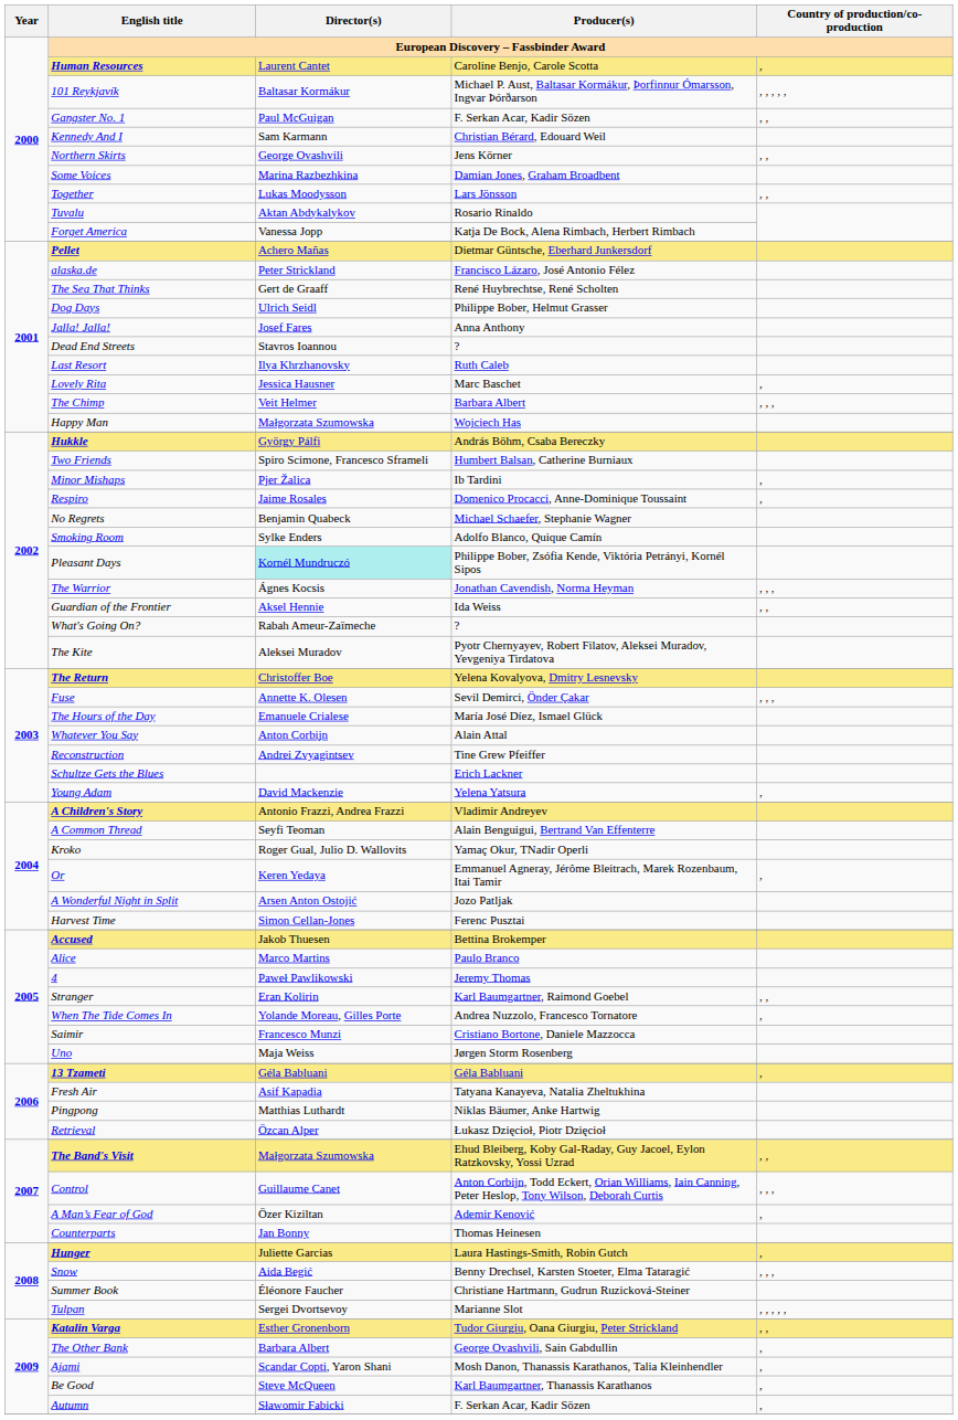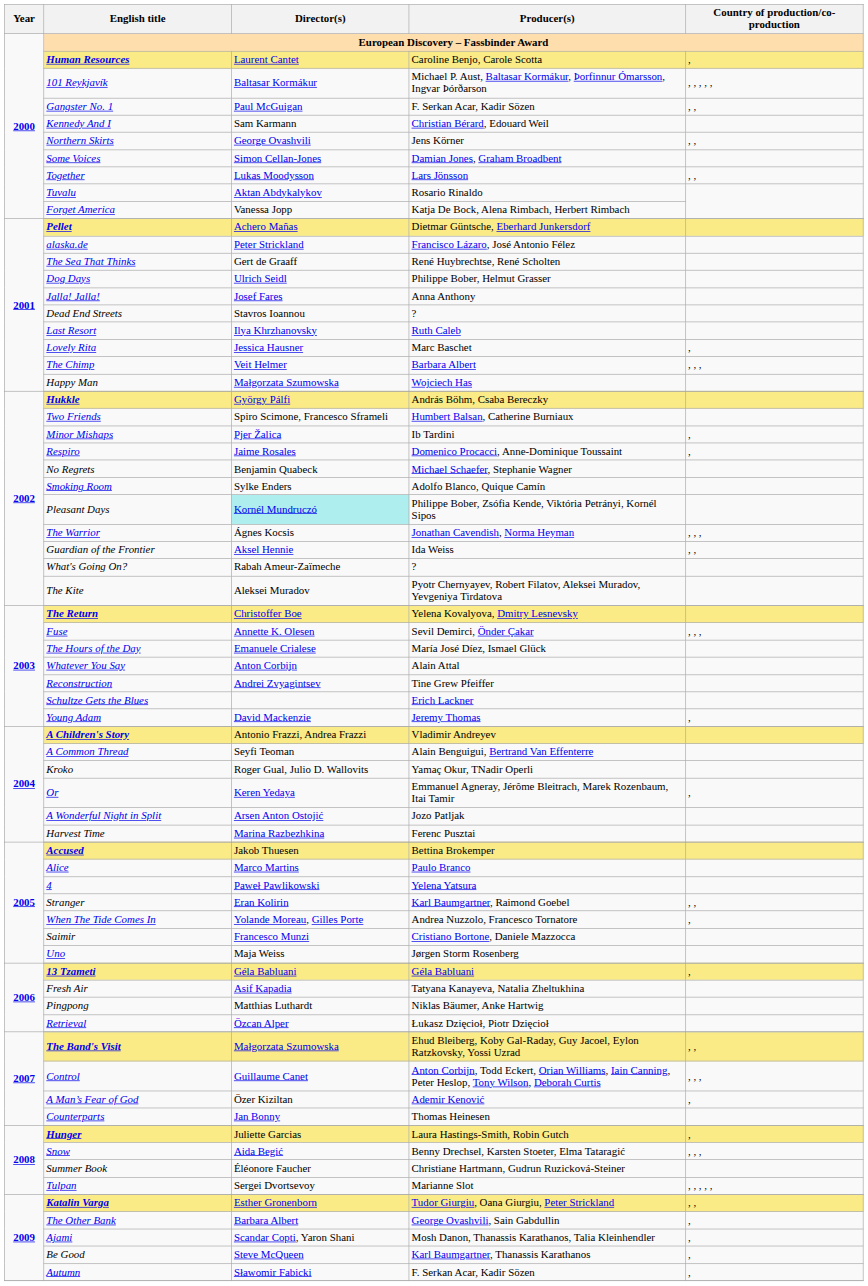Some Voices | Director(s): Marina Razbezhkina -> Simon Cellan-Jones
Young Adam | Producer(s): Yelena Yatsura -> Jeremy Thomas
Harvest Time | Director(s): Simon Cellan-Jones -> Marina Razbezhkina
4 | Producer(s): Jeremy Thomas -> Yelena Yatsura
